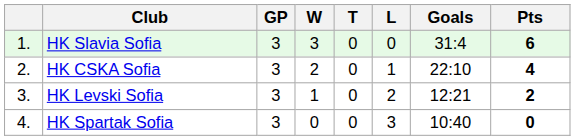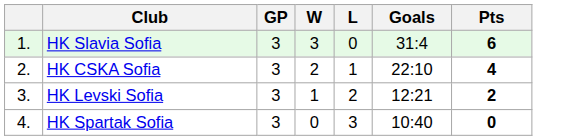- column: T | 0 | 0 | 0 | 0
